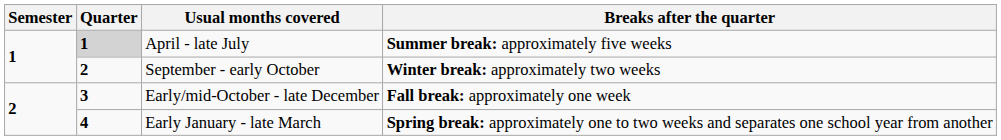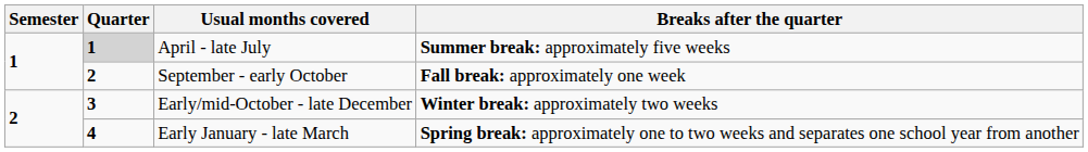September - early October | Breaks after the quarter: Winter break: approximately two weeks -> Fall break: approximately one week
Early/mid-October - late December | Breaks after the quarter: Fall break: approximately one week -> Winter break: approximately two weeks
